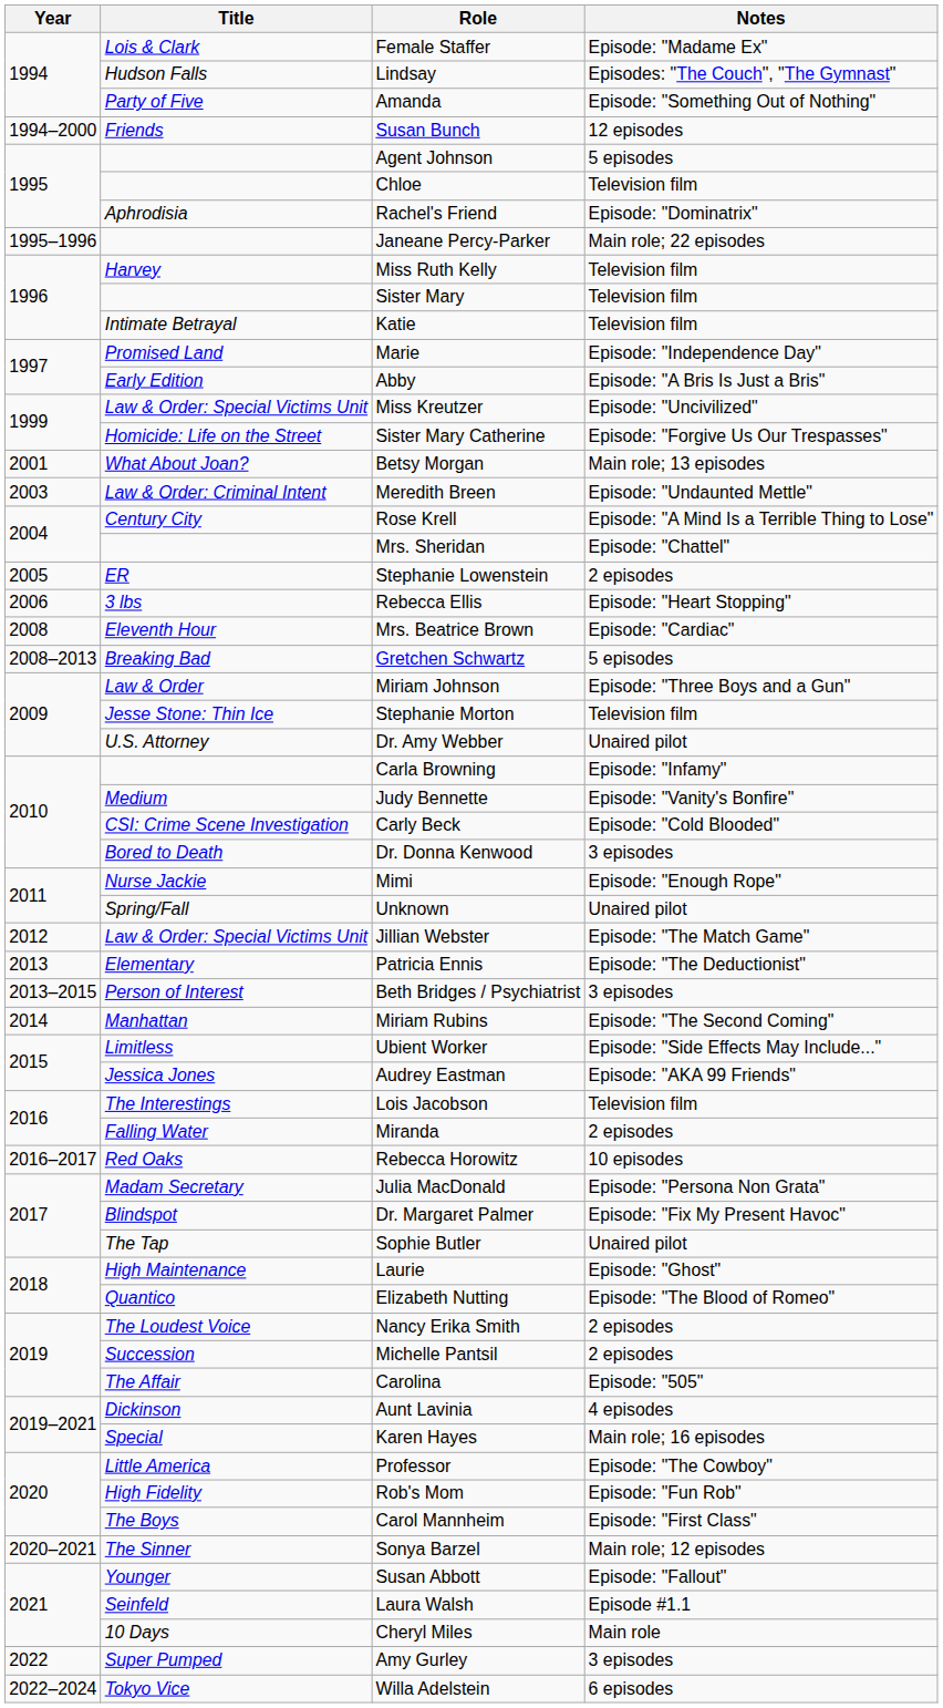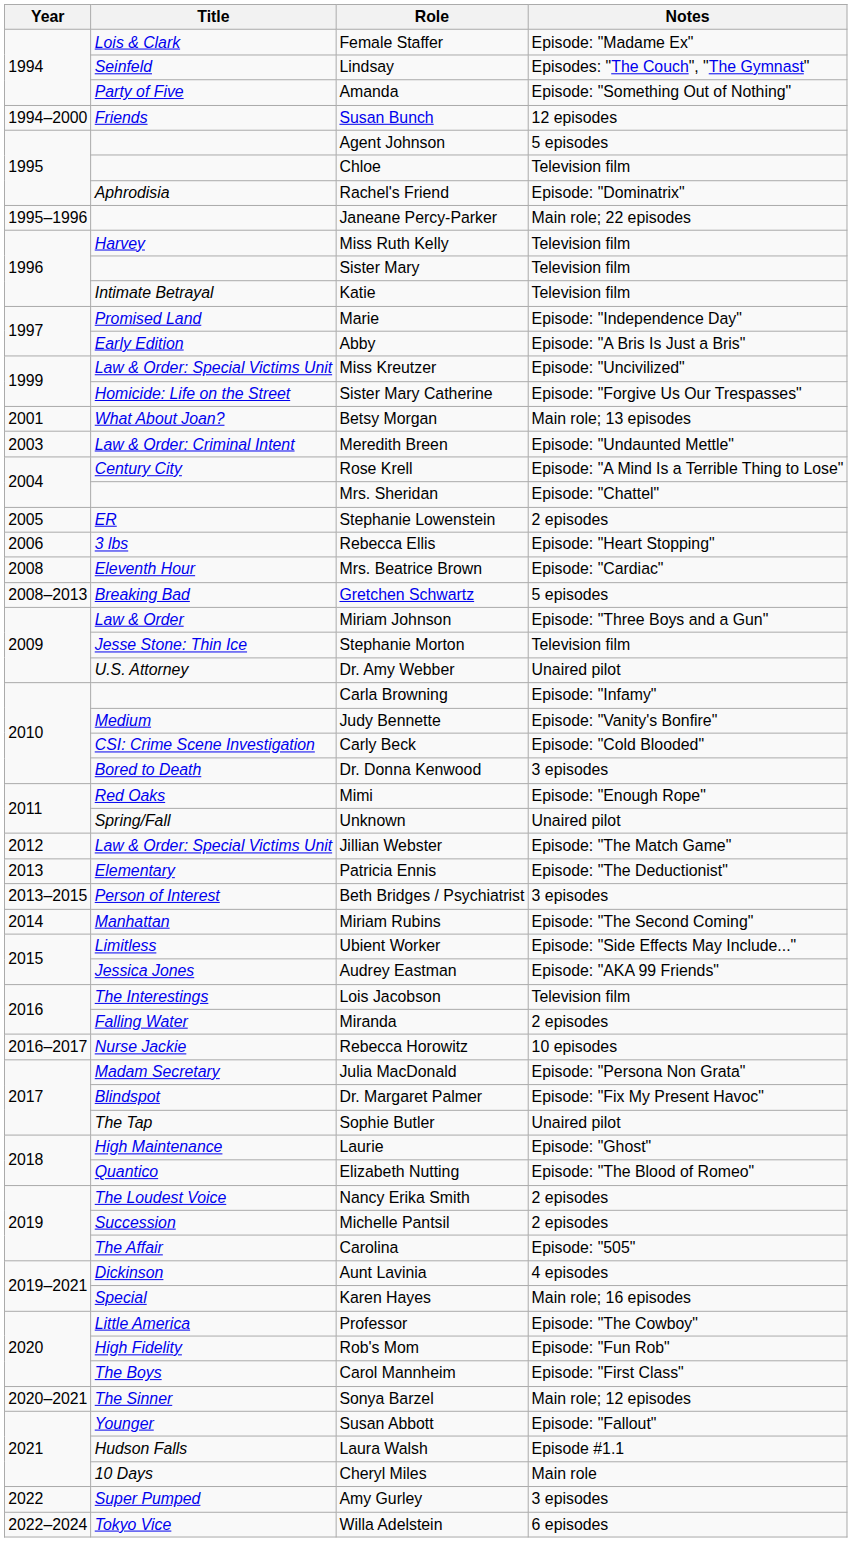Lindsay | Title: Hudson Falls -> Seinfeld
Mimi | Title: Nurse Jackie -> Red Oaks
Rebecca Horowitz | Title: Red Oaks -> Nurse Jackie
Laura Walsh | Title: Seinfeld -> Hudson Falls
